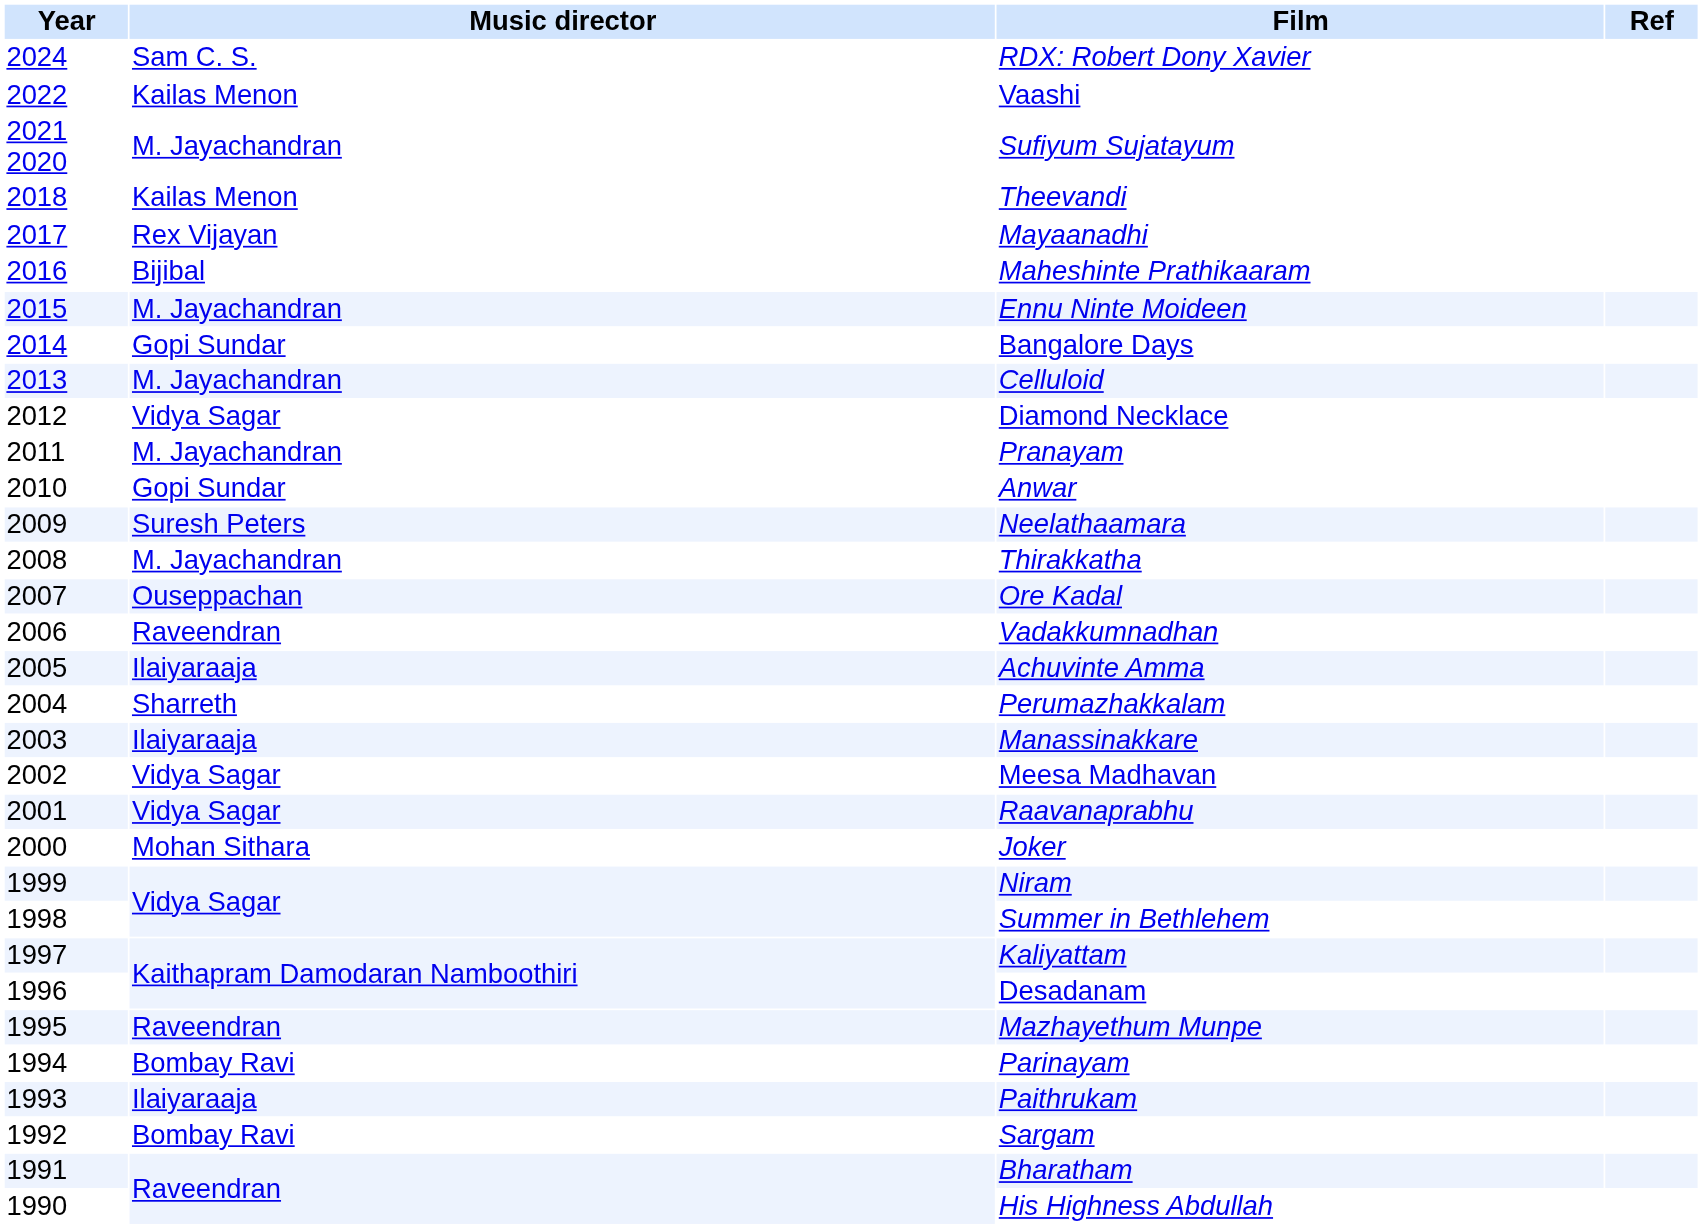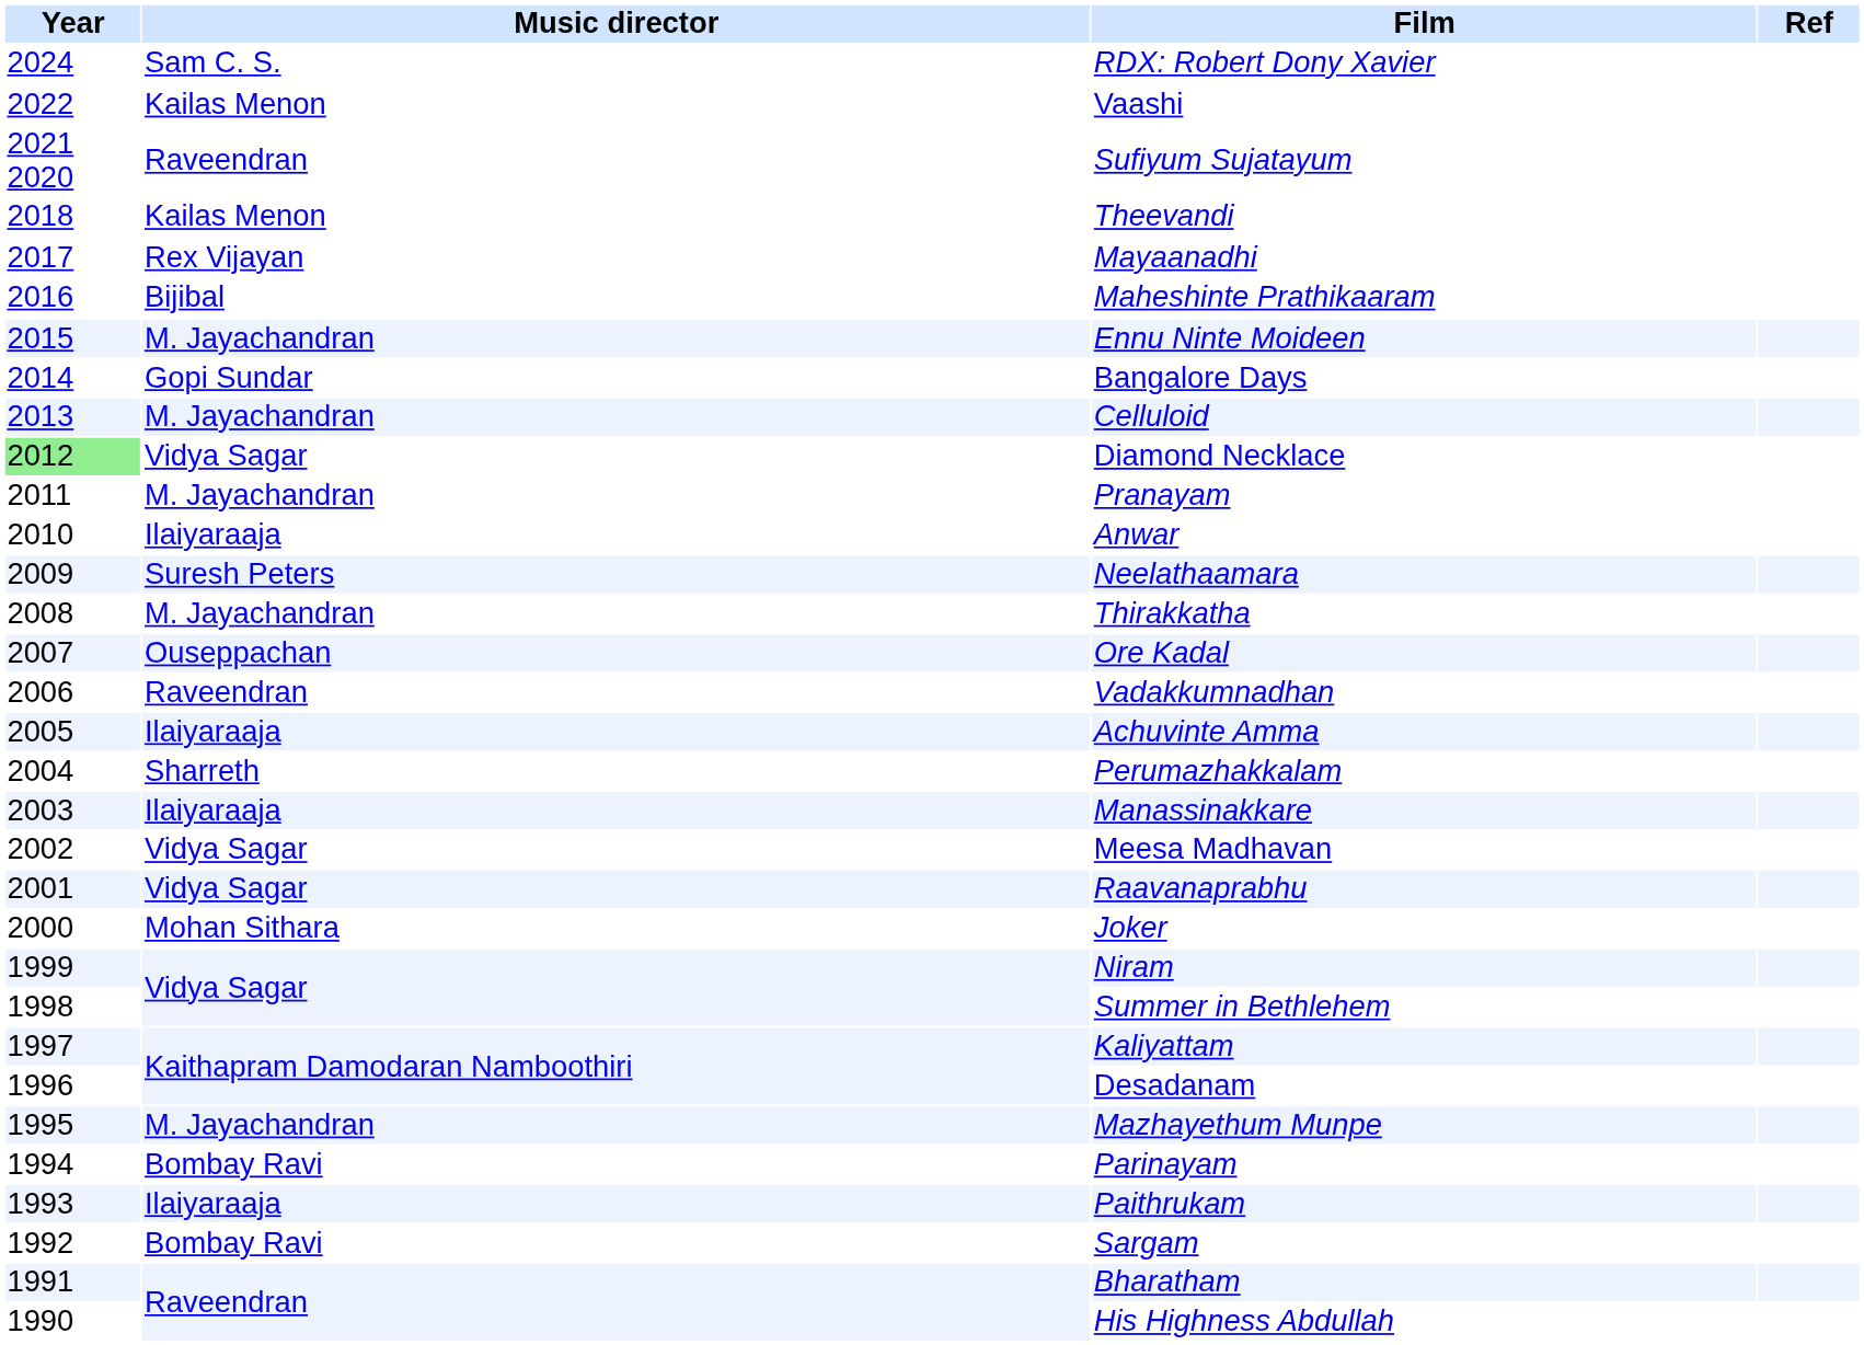Sufiyum Sujatayum | Music director: M. Jayachandran -> Raveendran
Diamond Necklace | Year: no background -> lightgreen background
Anwar | Music director: Gopi Sundar -> Ilaiyaraaja
Mazhayethum Munpe | Music director: Raveendran -> M. Jayachandran
